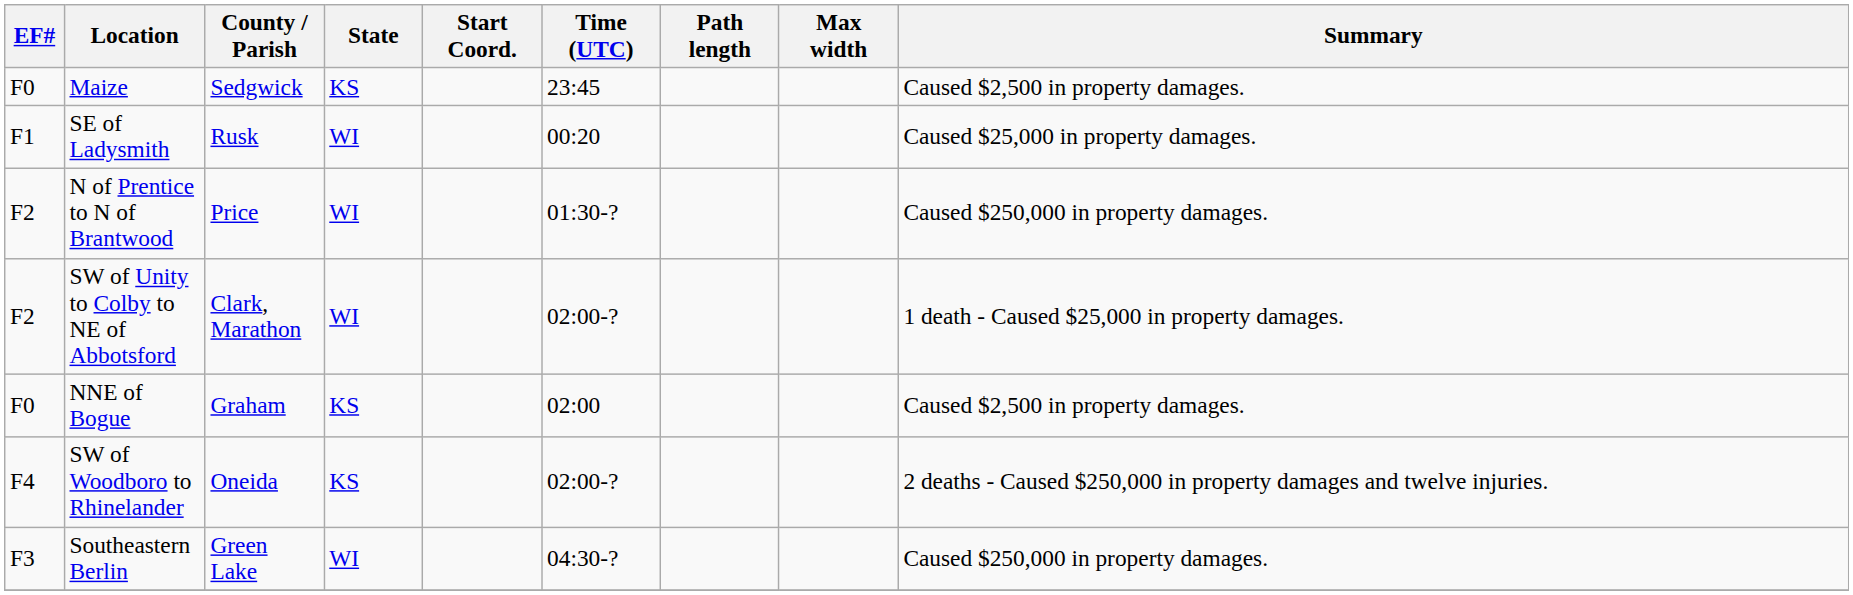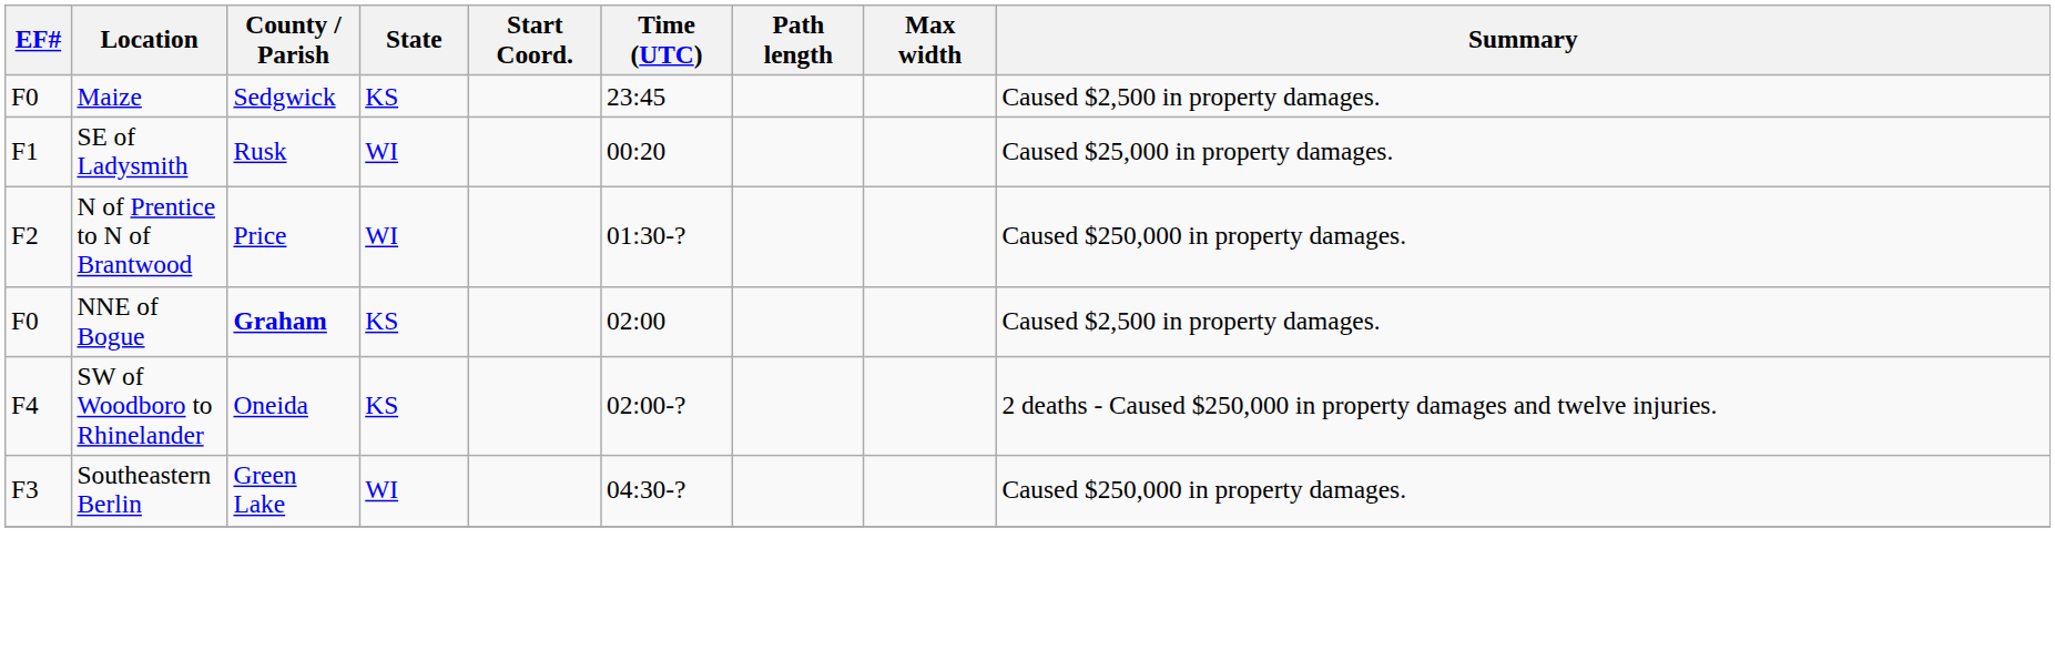- row: F2 | SW of Unity to Colby to NE of Abbotsford | Clark, Marathon | WI | 02:00-? | 1 death - Caused $25,000 in property damages.
NNE of Bogue | County / Parish: normal -> bold
